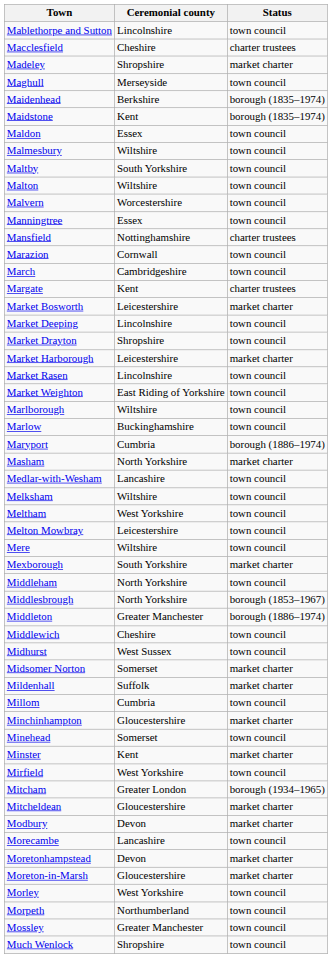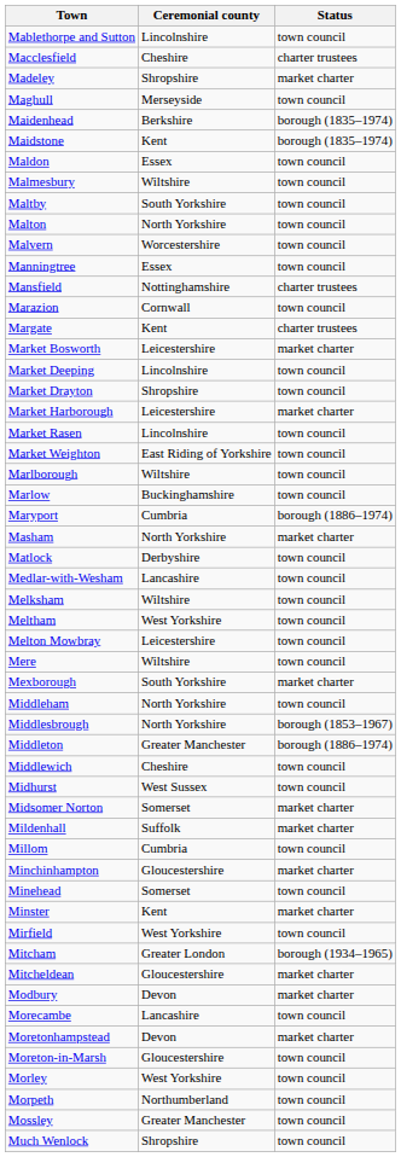Malton | Ceremonial county: Wiltshire -> North Yorkshire
- row: March | Cambridgeshire | town council
+ row: Matlock | Derbyshire | town council
Moreton-in-Marsh | Status: market charter -> town council
